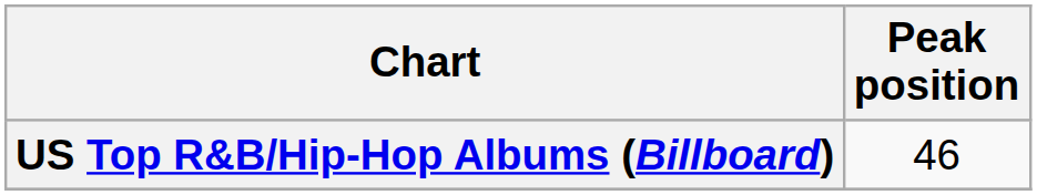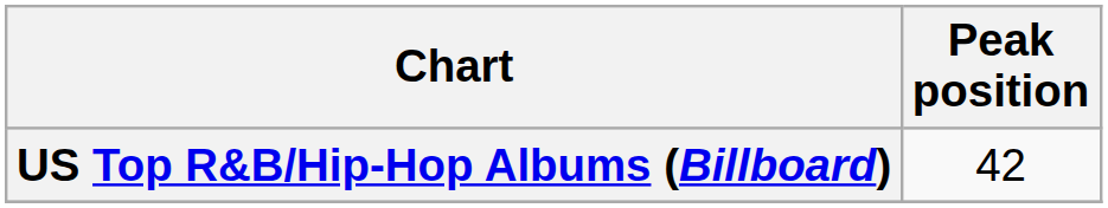US Top R&B/Hip-Hop Albums (Billboard) | Peak position: 46 -> 42
